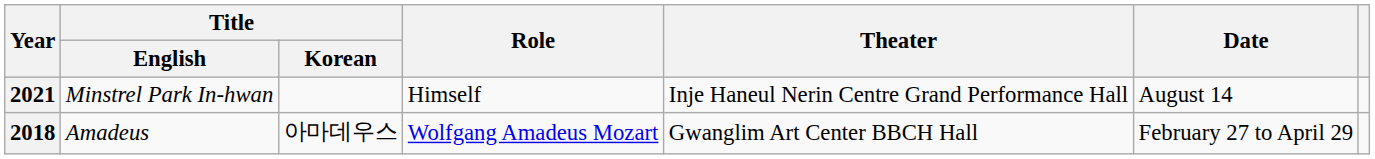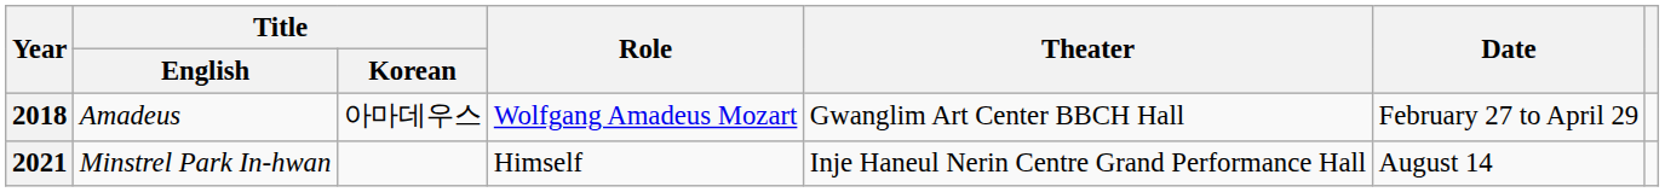rows swapped: 2018 <-> 2021
